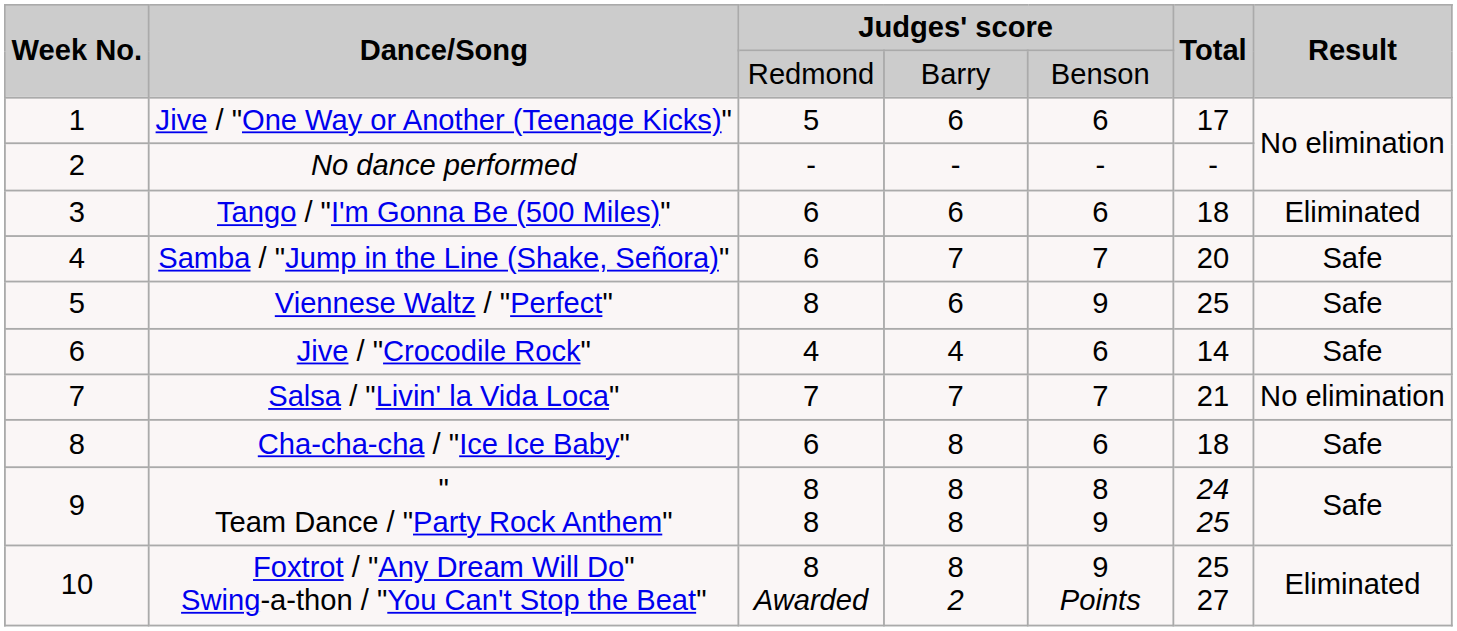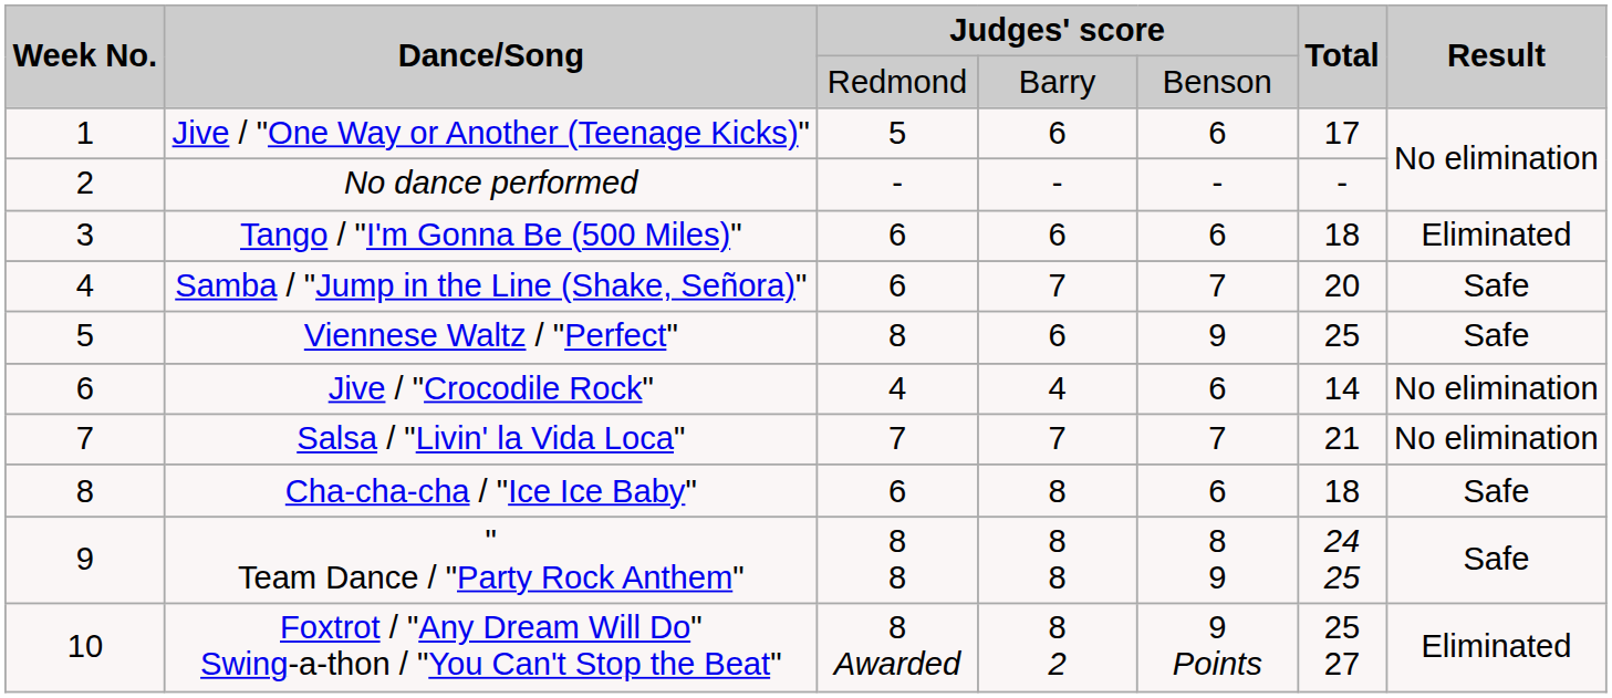Jive / "Crocodile Rock" | Result: Safe -> No elimination
